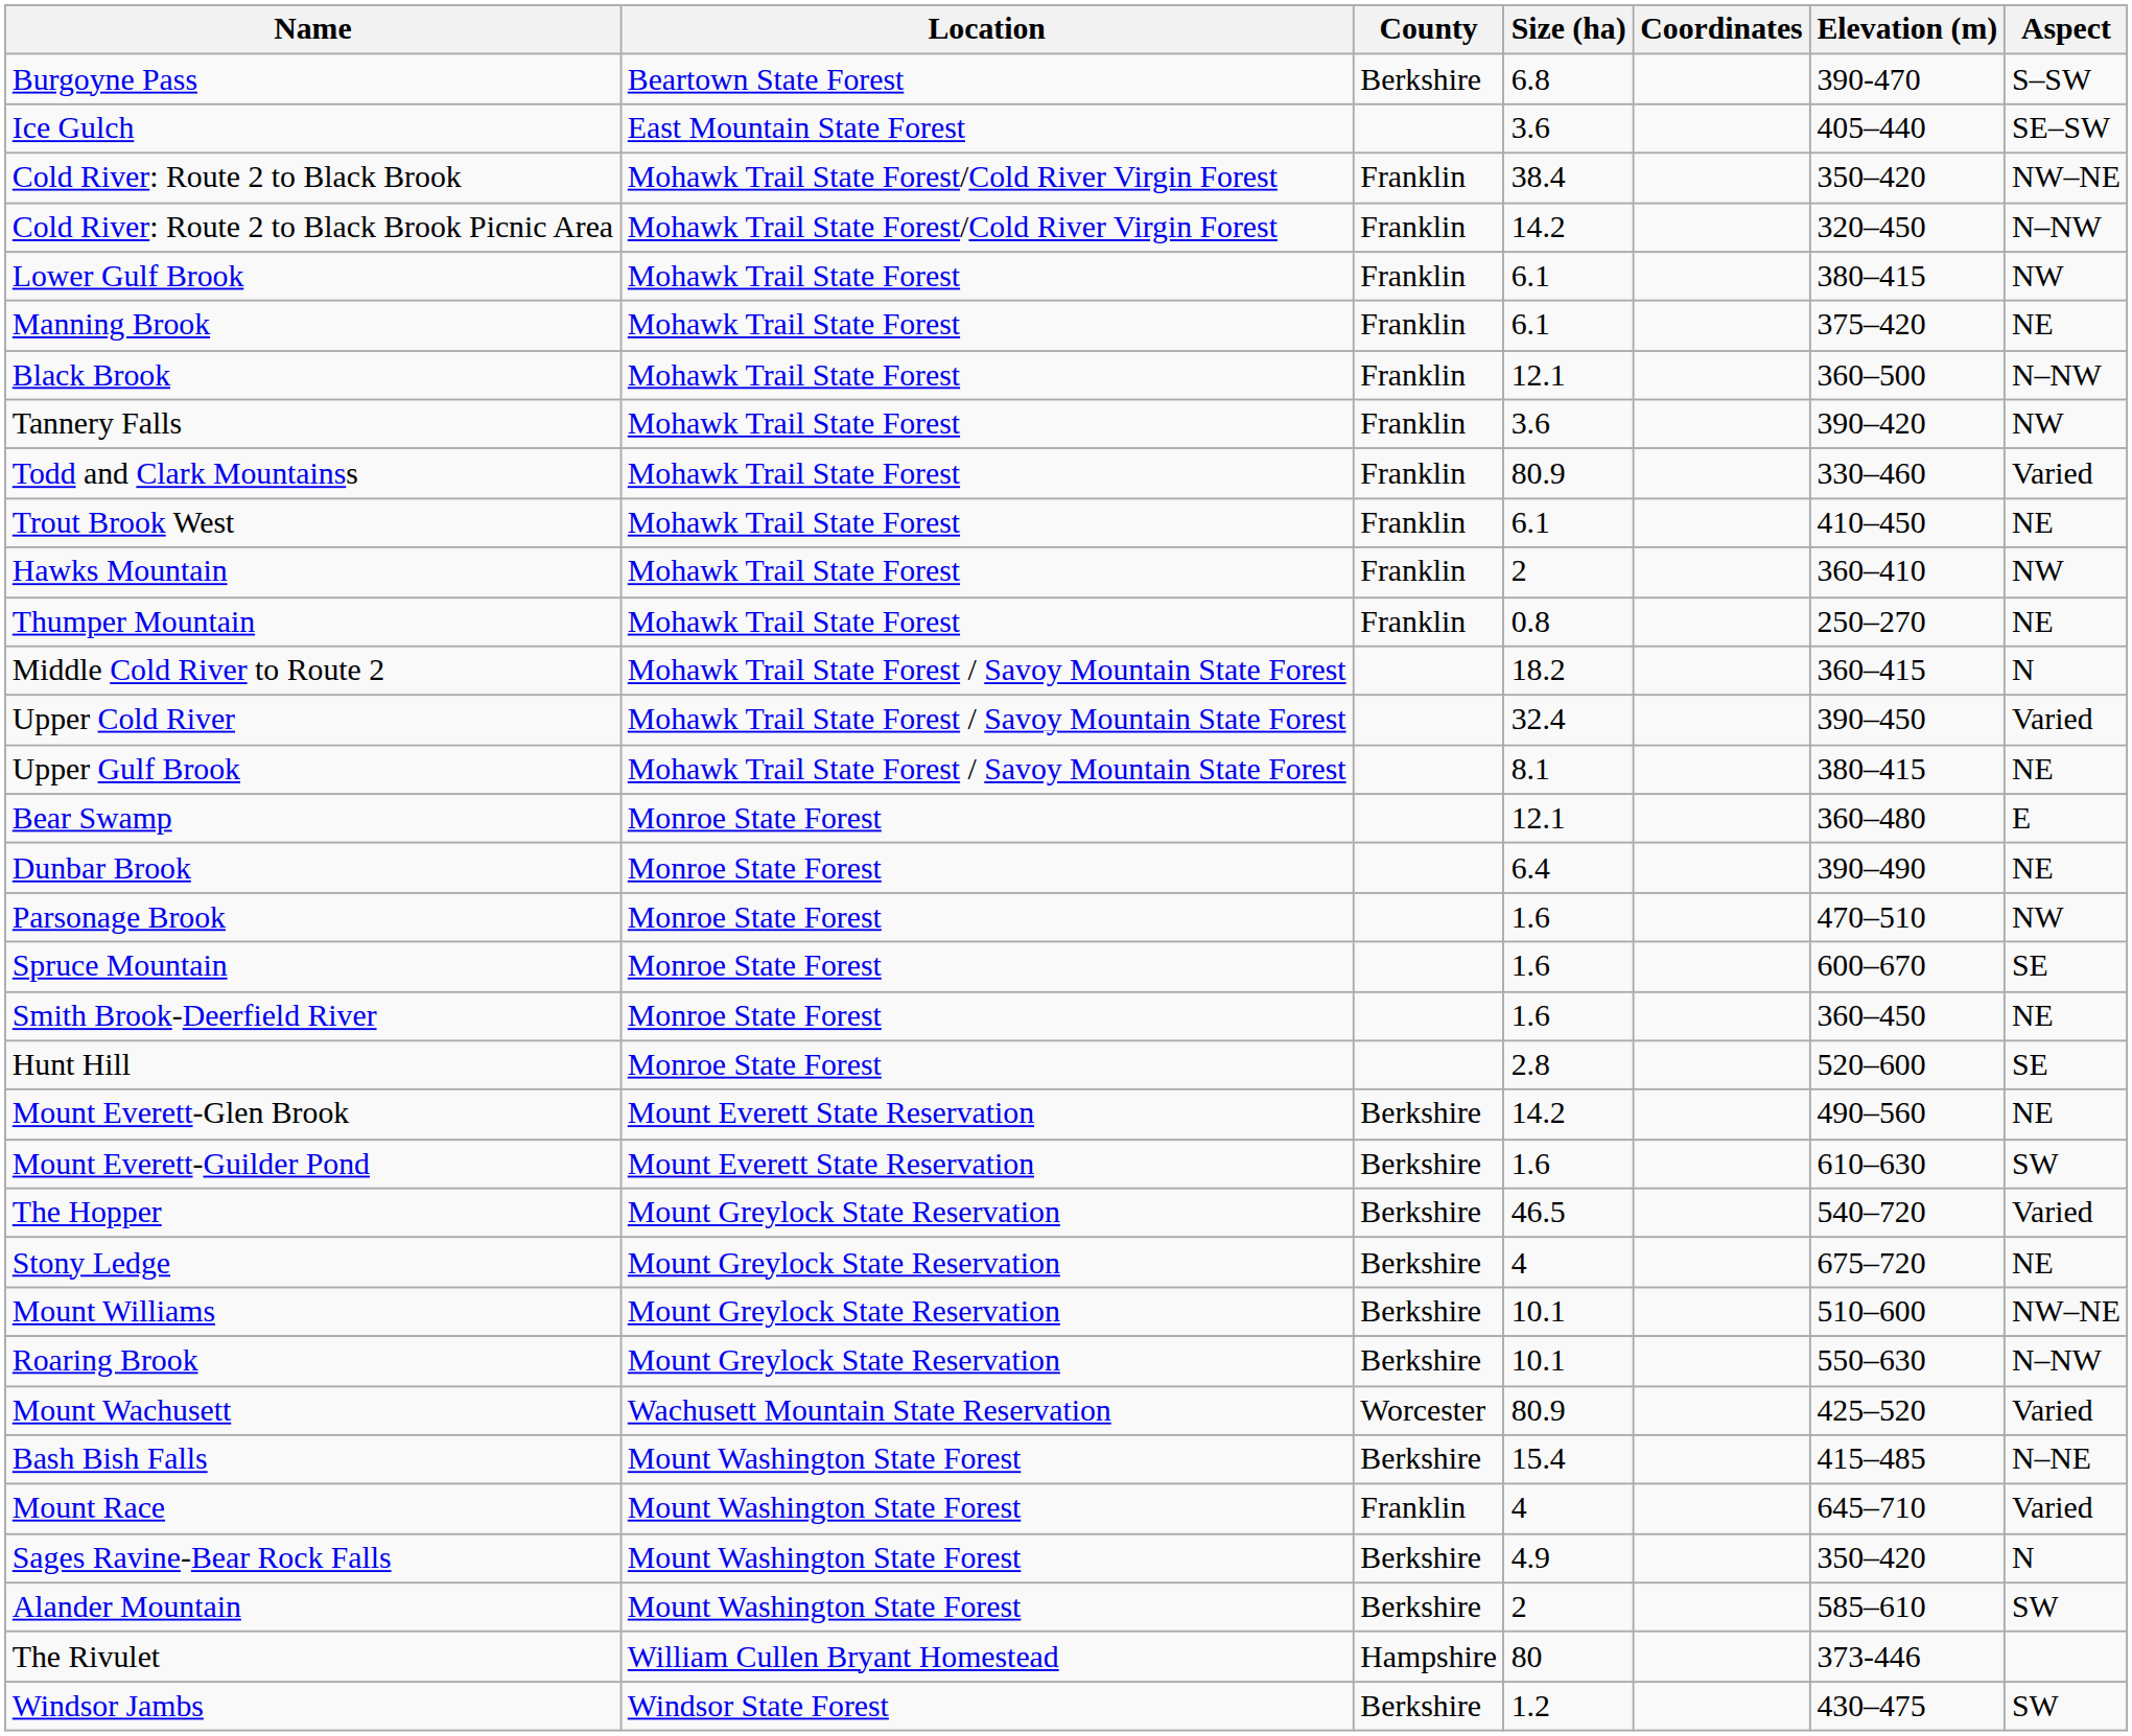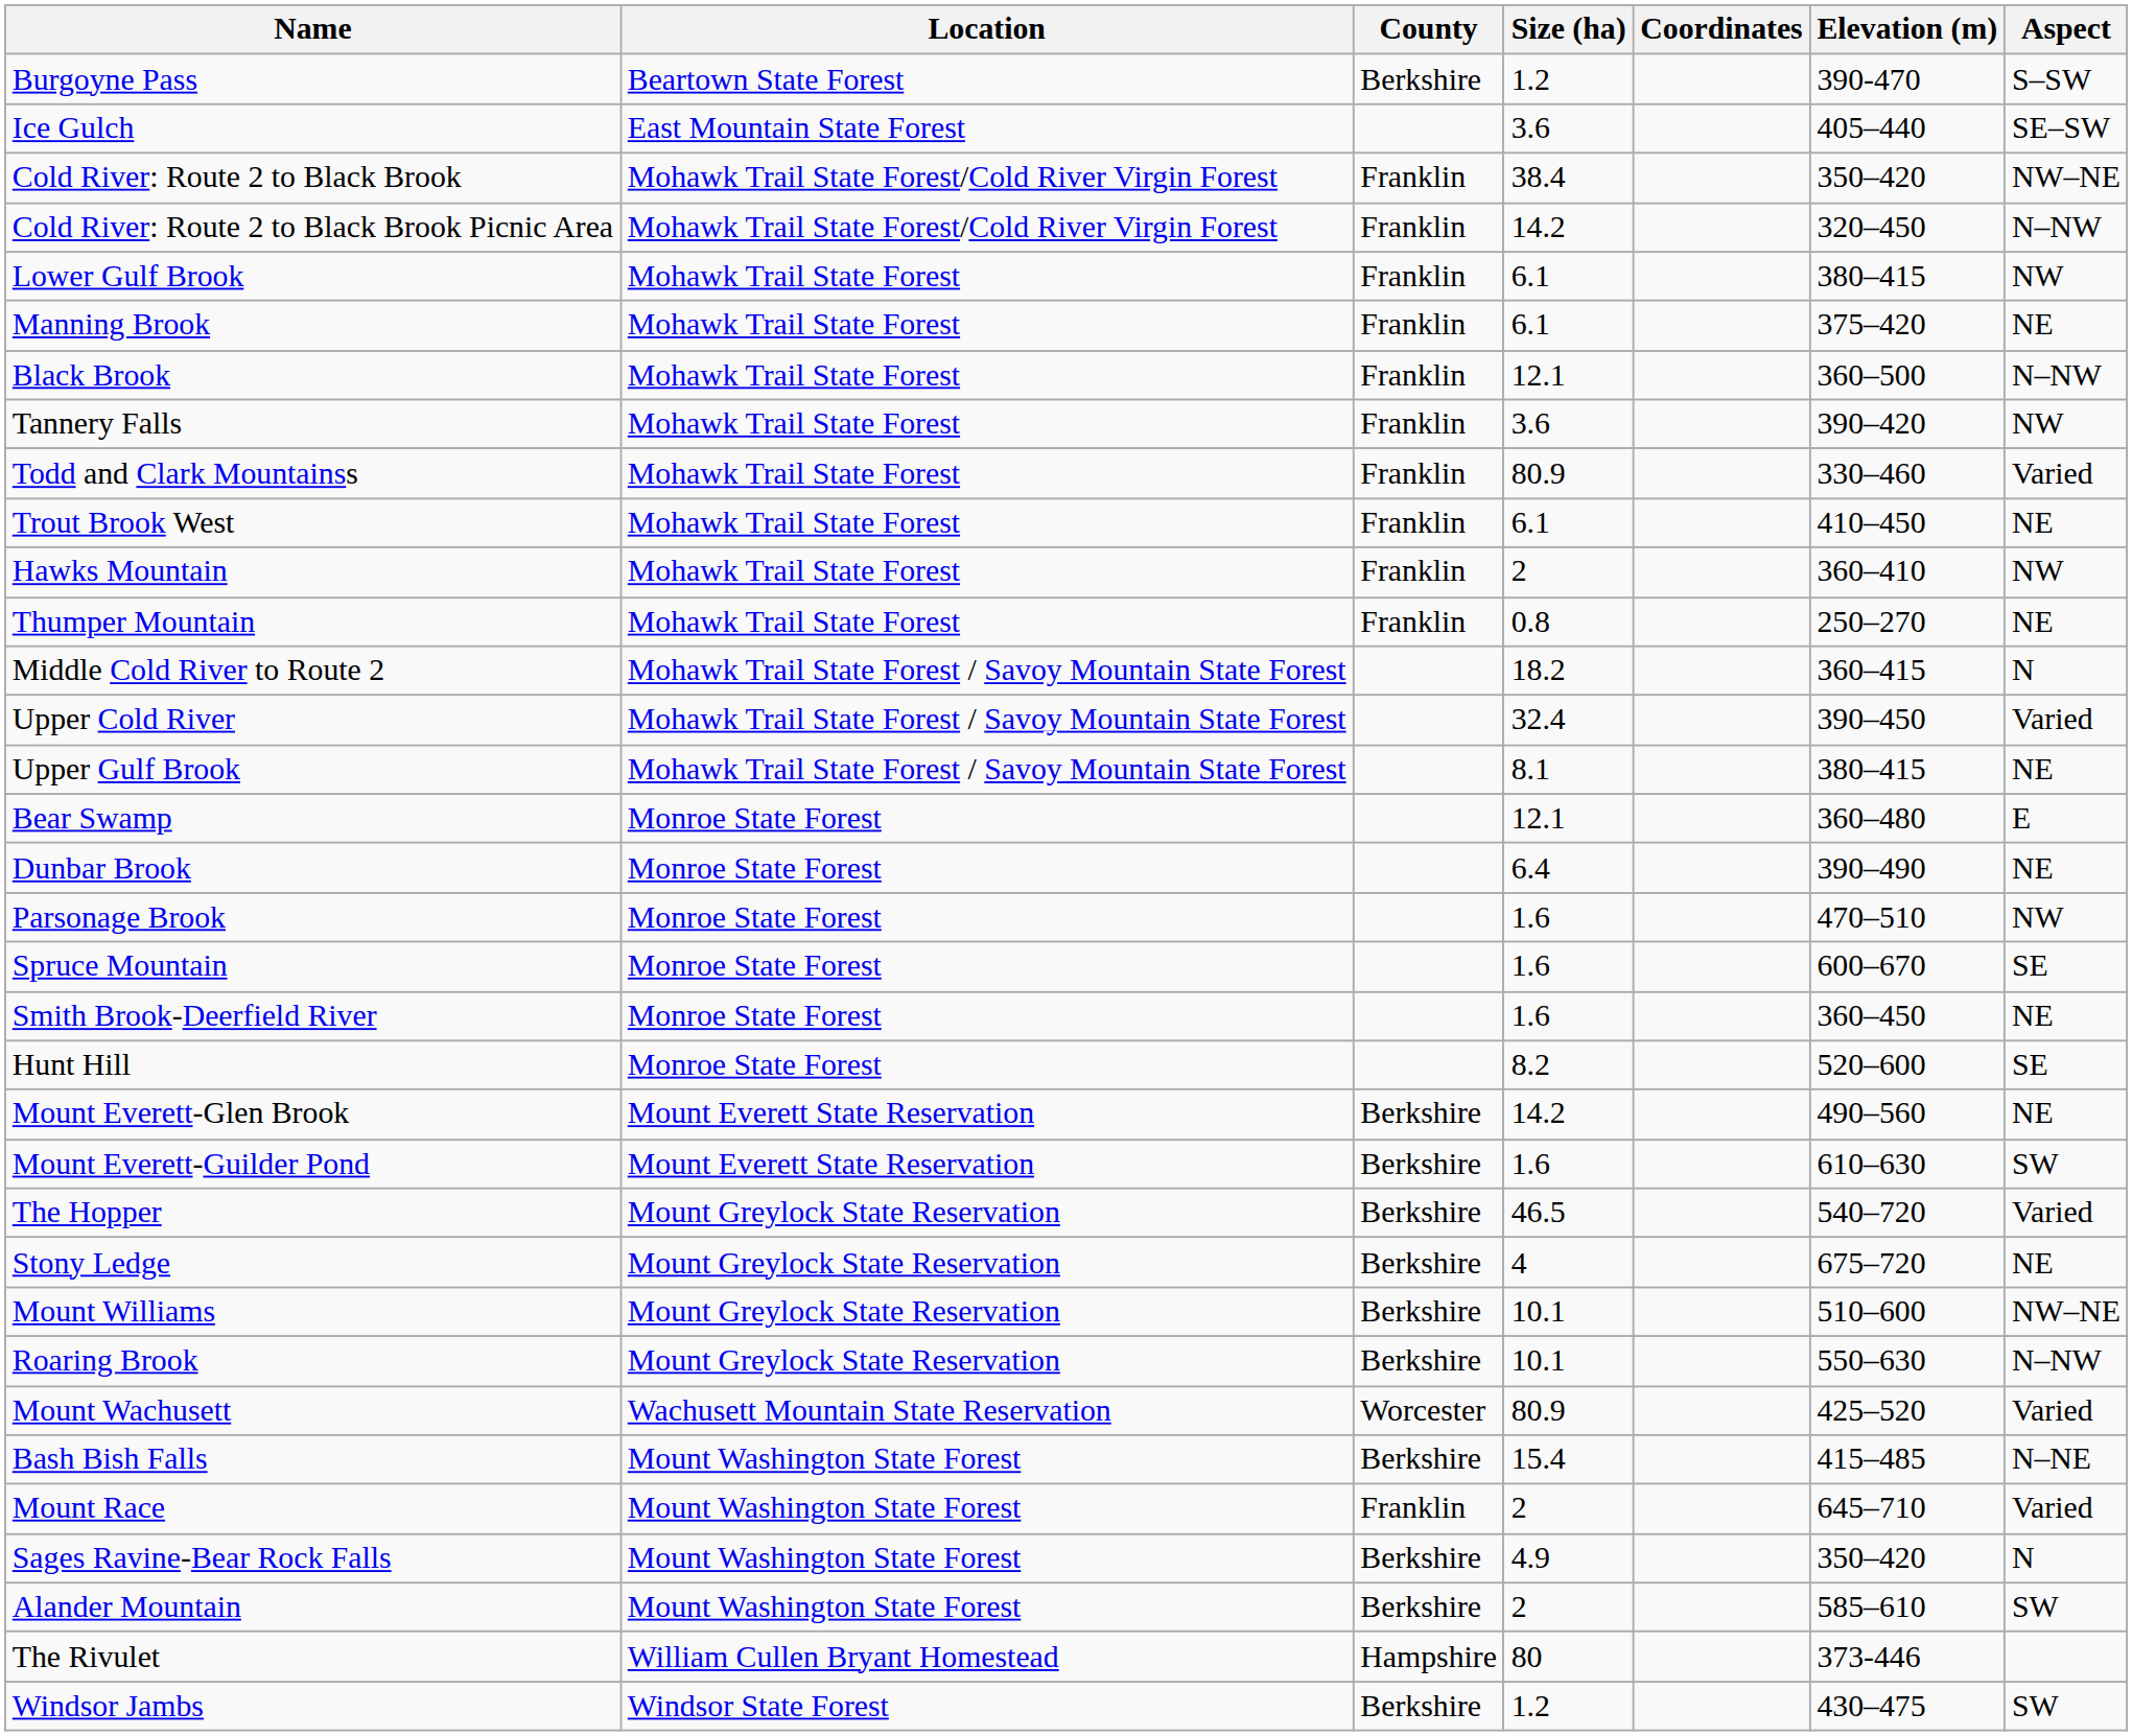Burgoyne Pass | Size (ha): 6.8 -> 1.2
Hunt Hill | Size (ha): 2.8 -> 8.2
Mount Race | Size (ha): 4 -> 2
